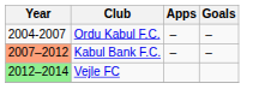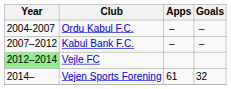Kabul Bank F.C. | Year: lightsalmon background -> no background
+ row: 2014– | Vejen Sports Forening | 61 | 32
